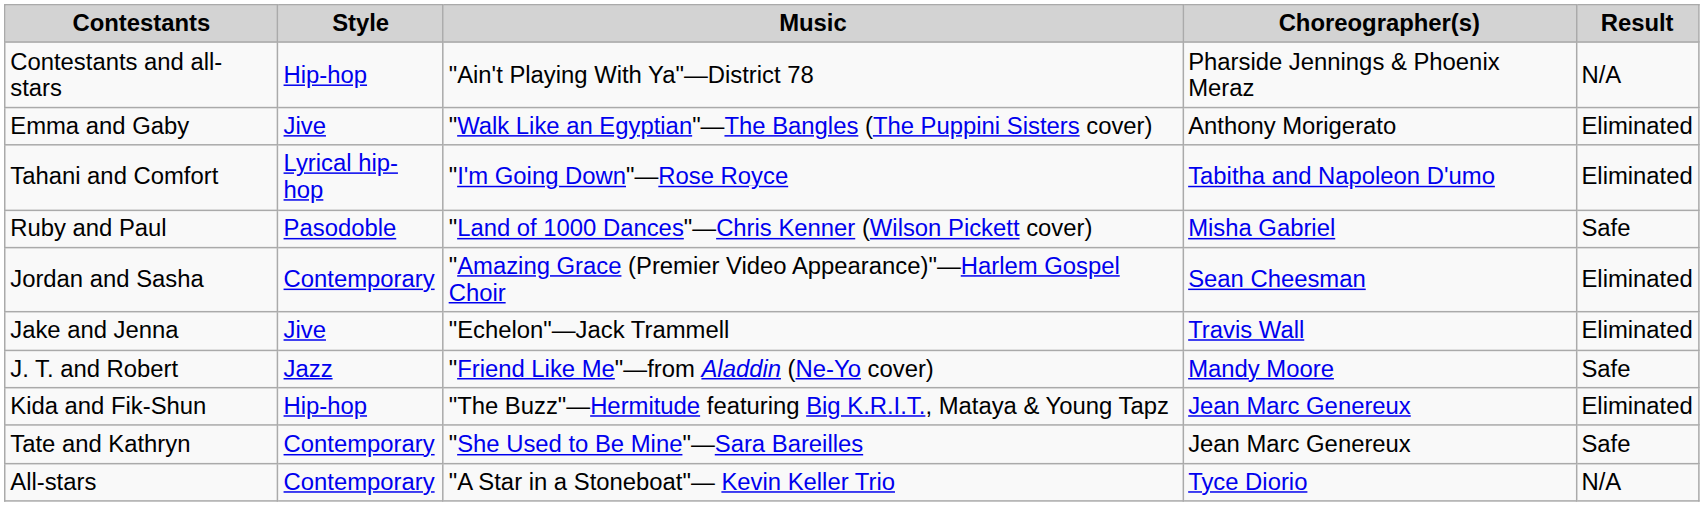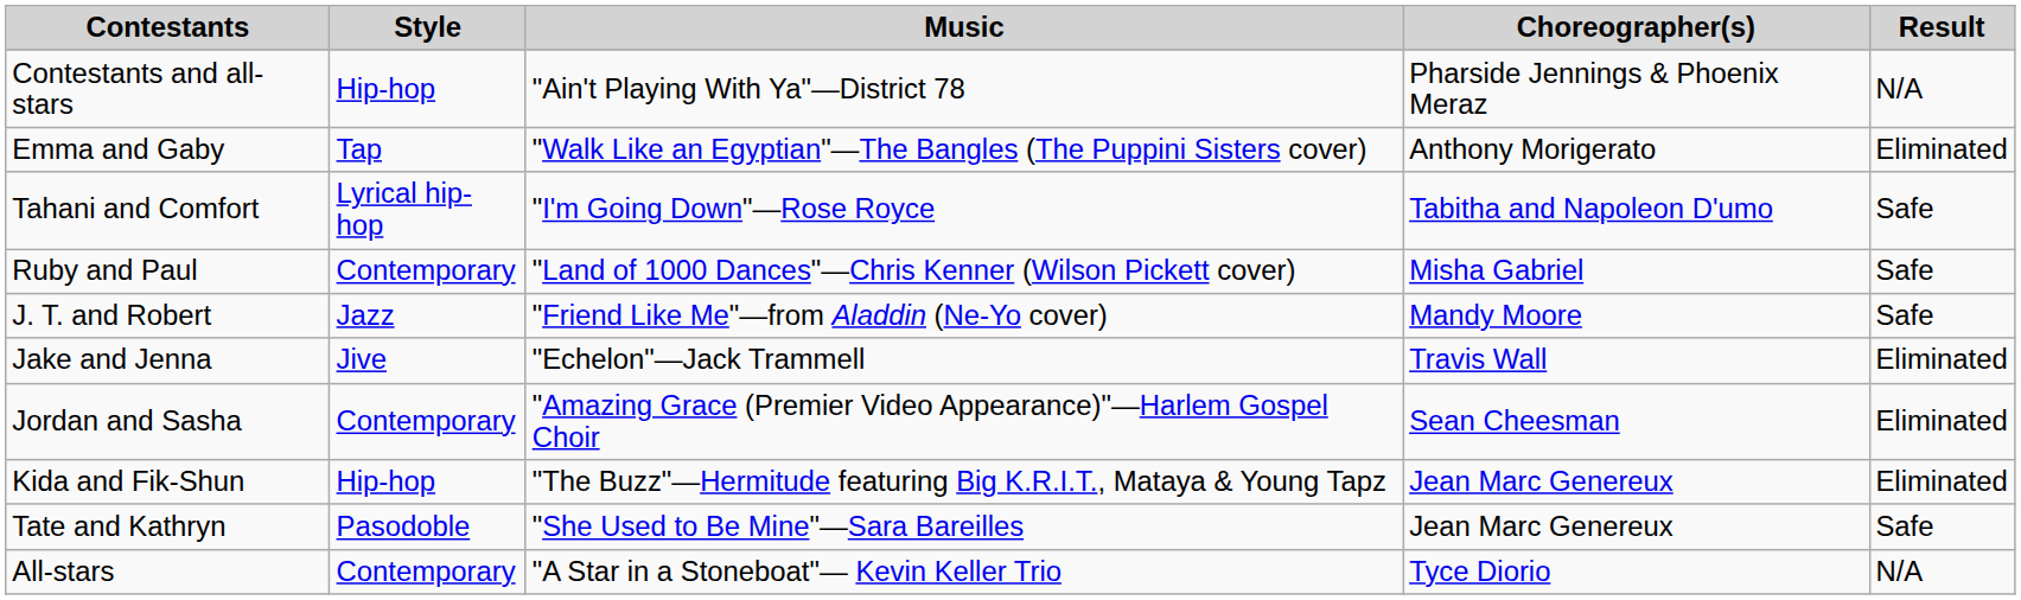Emma and Gaby | Style: Jive -> Tap
Tahani and Comfort | Result: Eliminated -> Safe
Ruby and Paul | Style: Pasodoble -> Contemporary
rows swapped: Jordan and Sasha <-> J. T. and Robert
Tate and Kathryn | Style: Contemporary -> Pasodoble
